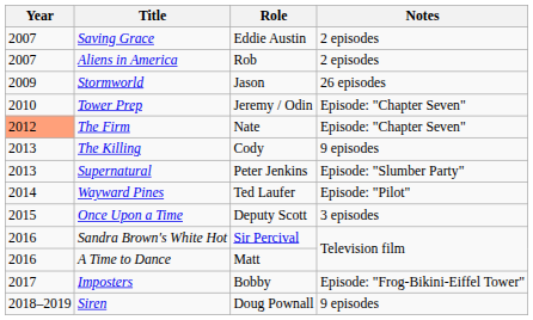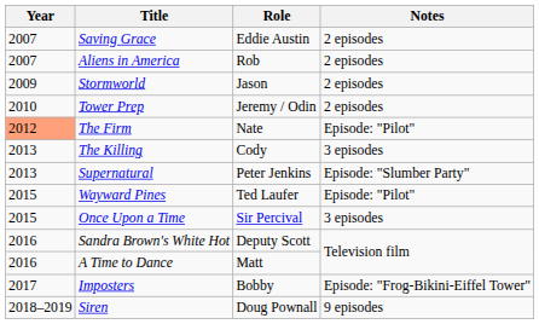Stormworld | Notes: 26 episodes -> 2 episodes
Tower Prep | Notes: Episode: "Chapter Seven" -> 2 episodes
The Firm | Notes: Episode: "Chapter Seven" -> Episode: "Pilot"
The Killing | Notes: 9 episodes -> 3 episodes
Wayward Pines | Year: 2014 -> 2015
Once Upon a Time | Role: Deputy Scott -> Sir Percival
Sandra Brown's White Hot | Role: Sir Percival -> Deputy Scott
